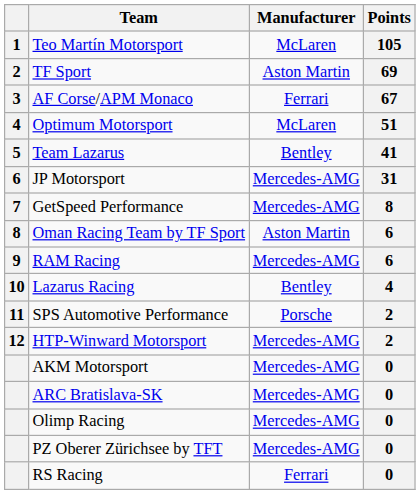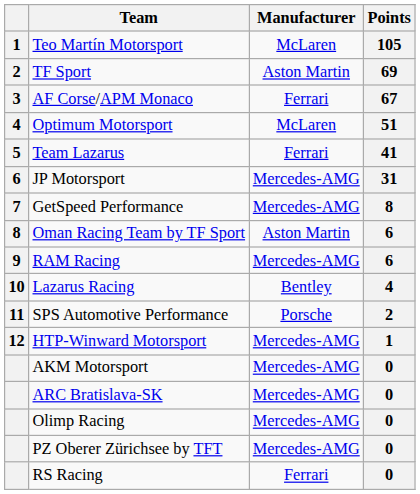Team Lazarus | Manufacturer: Bentley -> Ferrari
HTP-Winward Motorsport | Points: 2 -> 1
